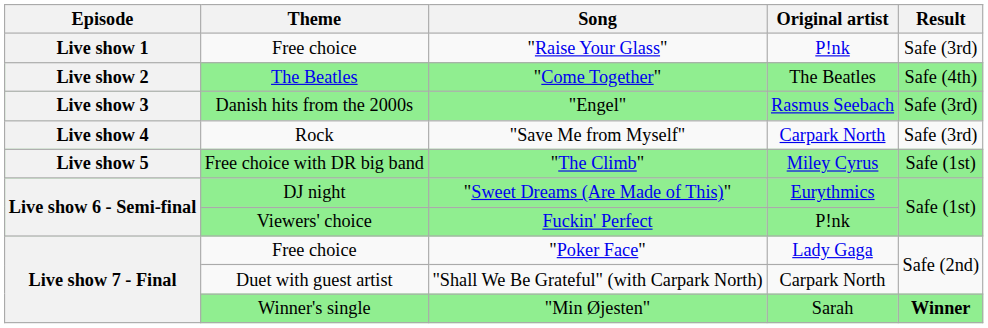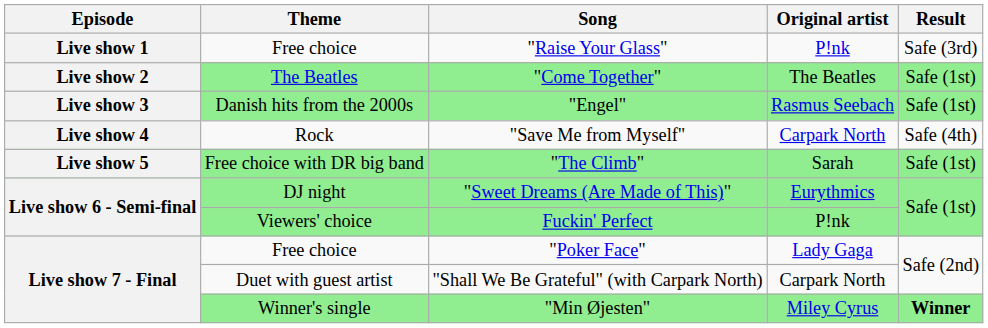"Come Together" | Result: Safe (4th) -> Safe (1st)
"Engel" | Result: Safe (3rd) -> Safe (1st)
"Save Me from Myself" | Result: Safe (3rd) -> Safe (4th)
"The Climb" | Original artist: Miley Cyrus -> Sarah
"Min Øjesten" | Original artist: Sarah -> Miley Cyrus
